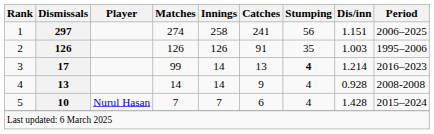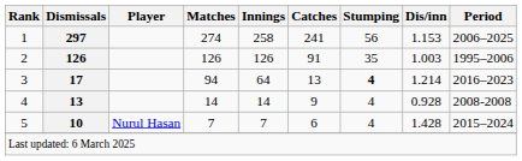1 | Dis/inn: 1.151 -> 1.153
3 | Matches: 99 -> 94
3 | Innings: 14 -> 64
